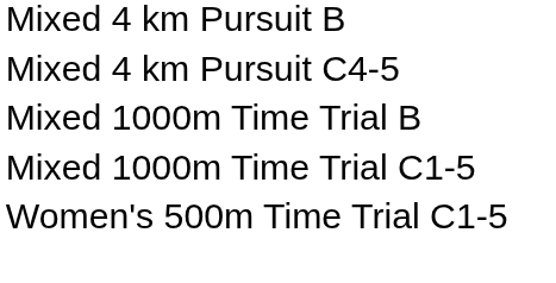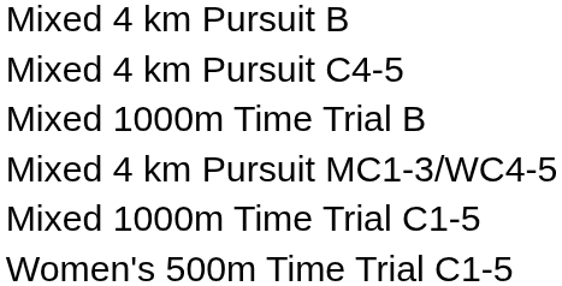+ row: Mixed 4 km Pursuit MC1-3/WC4-5
